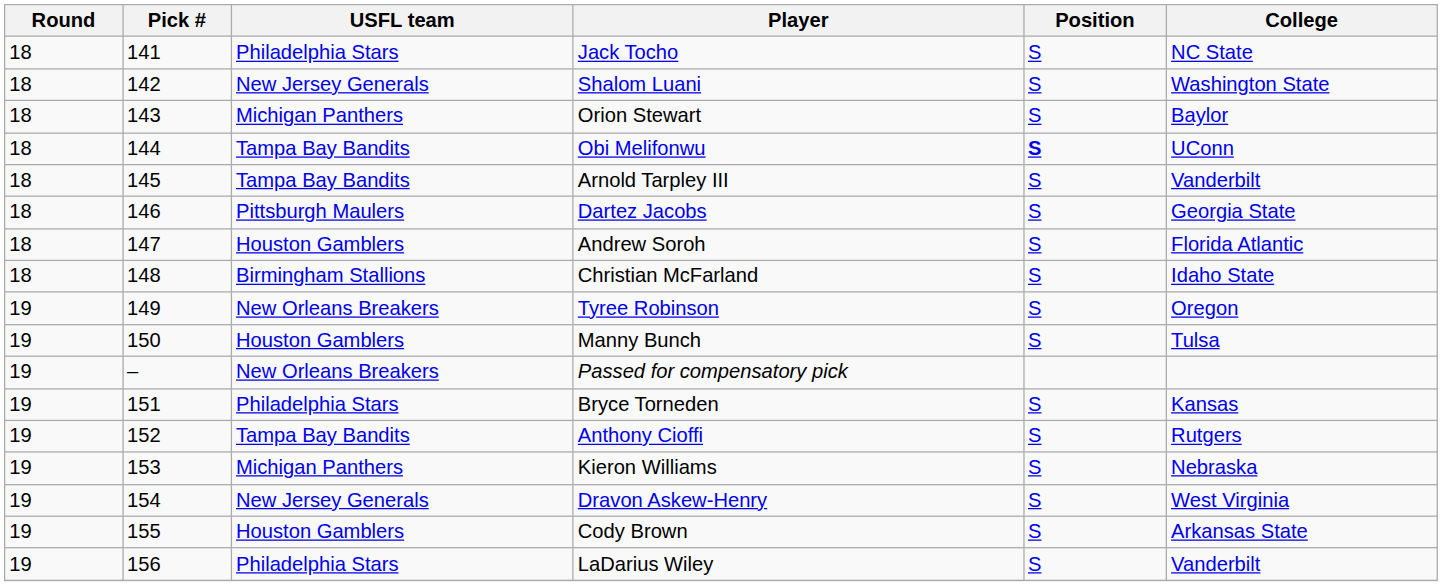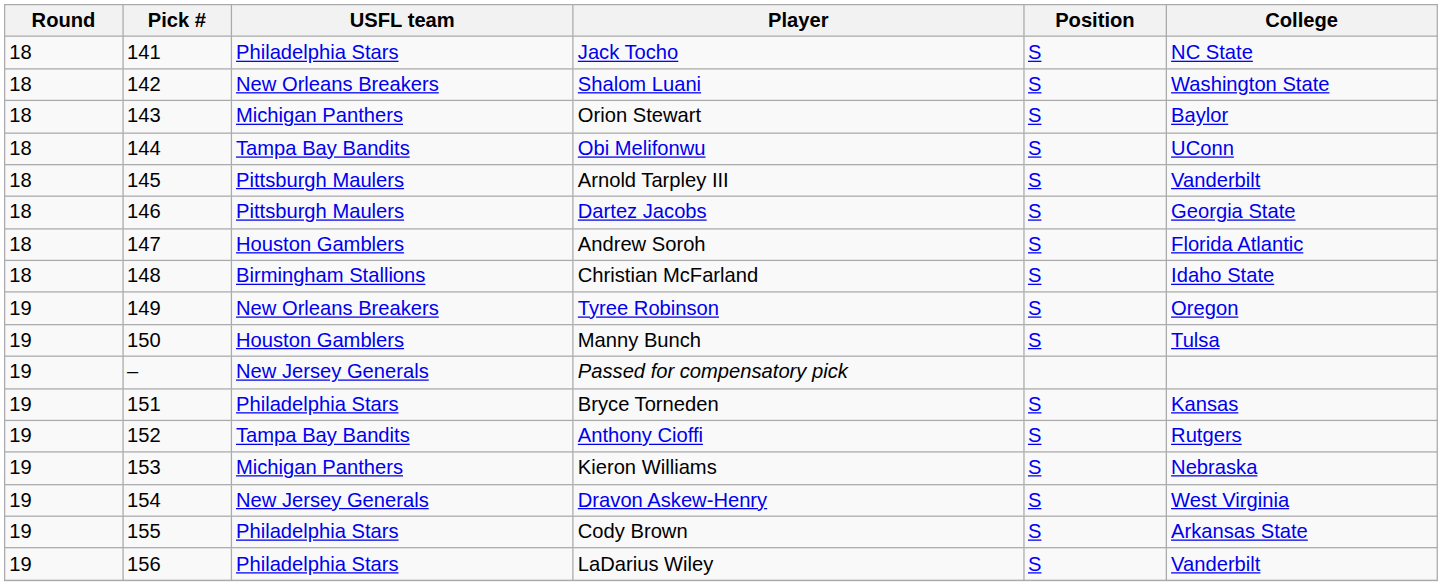Shalom Luani | USFL team: New Jersey Generals -> New Orleans Breakers
Obi Melifonwu | Position: bold -> normal
Arnold Tarpley III | USFL team: Tampa Bay Bandits -> Pittsburgh Maulers
Passed for compensatory pick | USFL team: New Orleans Breakers -> New Jersey Generals
Cody Brown | USFL team: Houston Gamblers -> Philadelphia Stars
